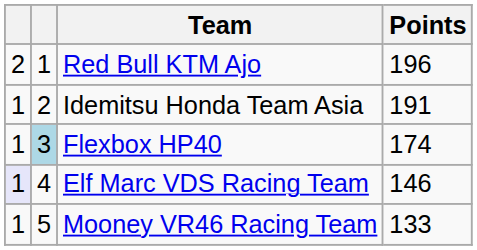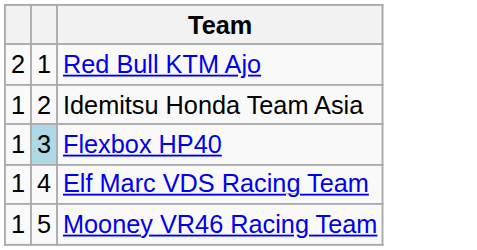- column: Points | 196 | 191 | 174 | 146 | 133
Elf Marc VDS Racing Team | column 1: lavender background -> no background
